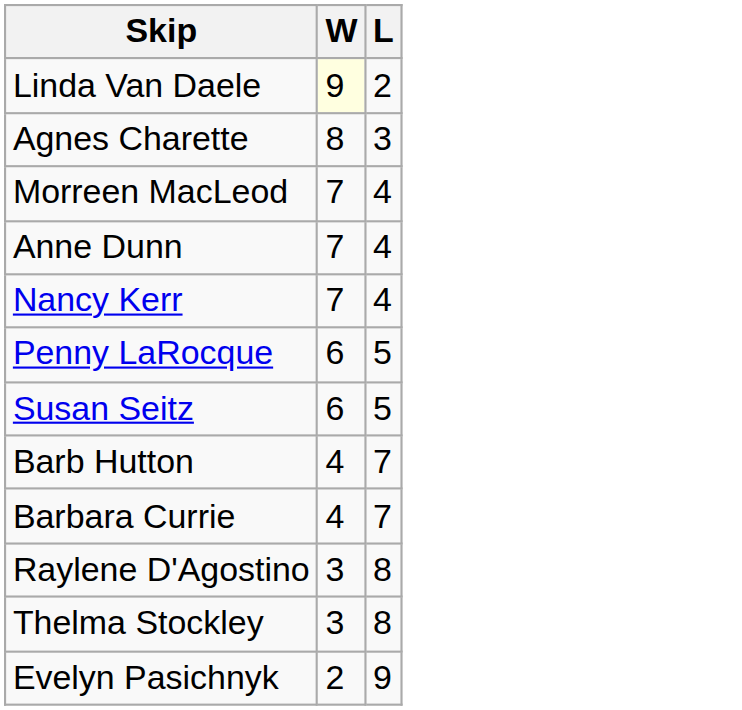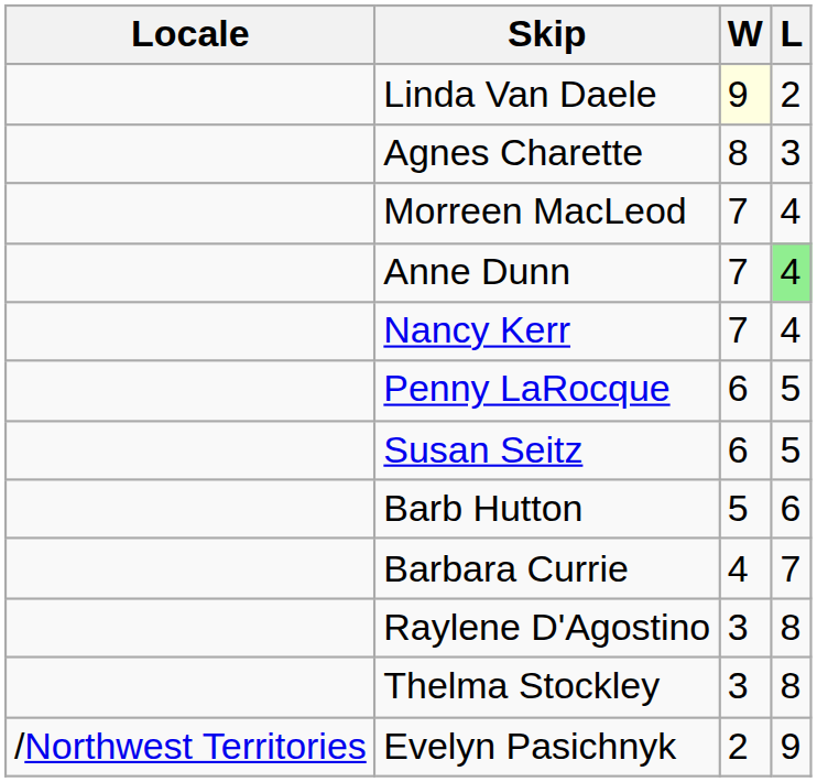+ column: Locale | /Northwest Territories
Anne Dunn | L: no background -> lightgreen background
Barb Hutton | W: 4 -> 5
Barb Hutton | L: 7 -> 6
